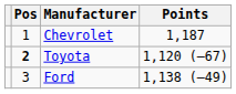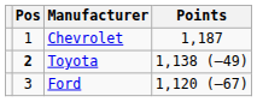Toyota | Points: 1,120 (–67) -> 1,138 (–49)
Ford | Points: 1,138 (–49) -> 1,120 (–67)
